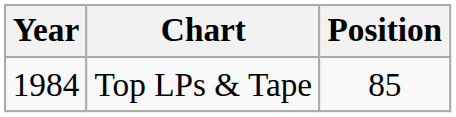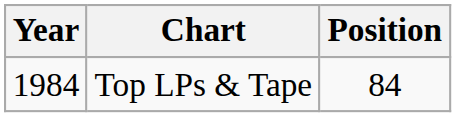Top LPs & Tape | Position: 85 -> 84
